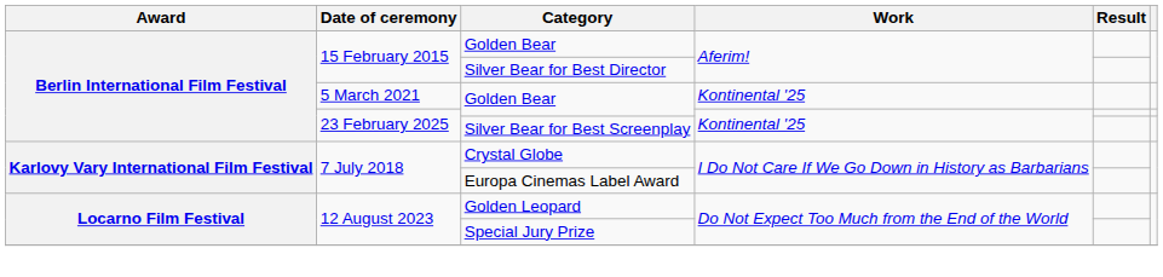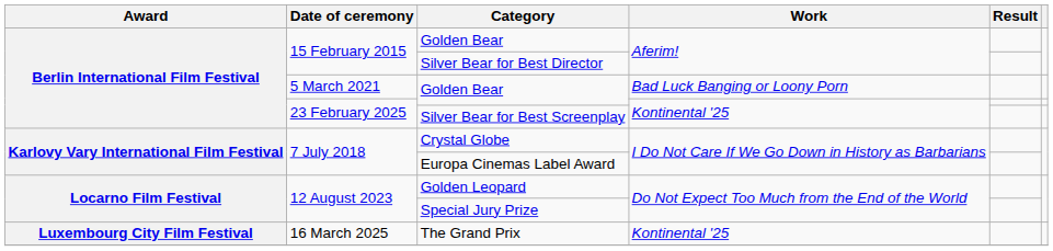5 March 2021 / Golden Bear | Work: Kontinental '25 -> Bad Luck Banging or Loony Porn
+ row: Luxembourg City Film Festival | 16 March 2025 | The Grand Prix | Kontinental '25
